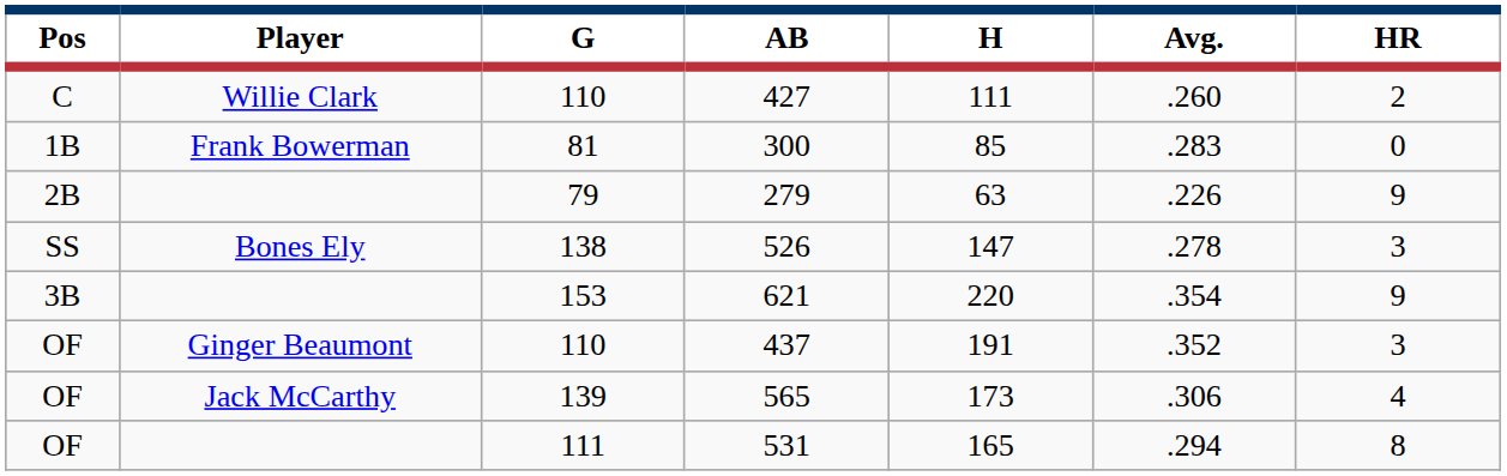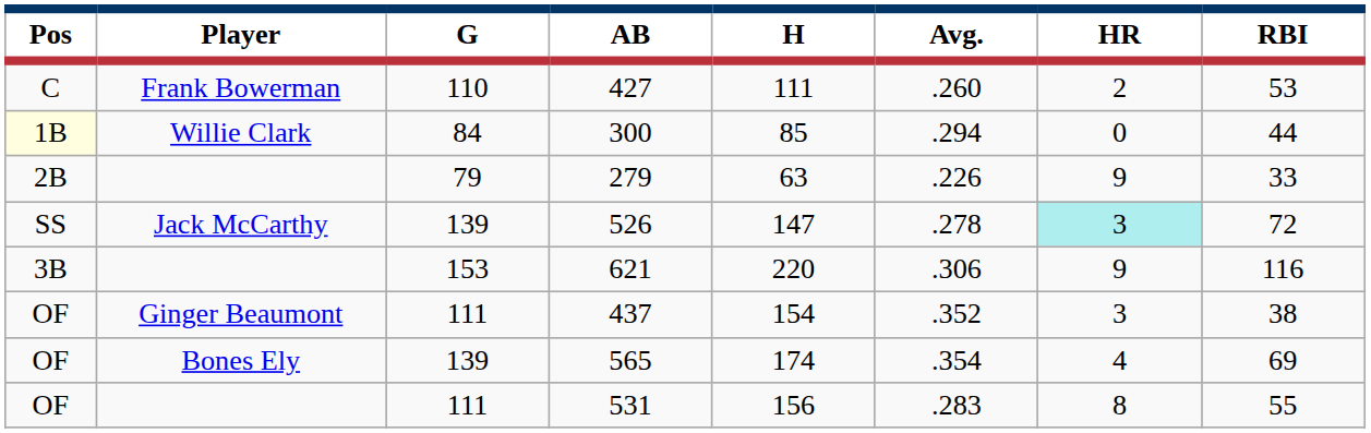+ column: RBI | 53 | 44 | 33 | 72 | 116 | 38 | 69 | 55
427 | Player: Willie Clark -> Frank Bowerman
300 | Pos: no background -> lightyellow background
300 | Player: Frank Bowerman -> Willie Clark
300 | G: 81 -> 84
300 | Avg.: .283 -> .294
526 | Player: Bones Ely -> Jack McCarthy
526 | G: 138 -> 139
526 | HR: no background -> paleturquoise background
621 | Avg.: .354 -> .306
437 | G: 110 -> 111
437 | H: 191 -> 154
565 | Player: Jack McCarthy -> Bones Ely
565 | H: 173 -> 174
565 | Avg.: .306 -> .354
531 | H: 165 -> 156
531 | Avg.: .294 -> .283
